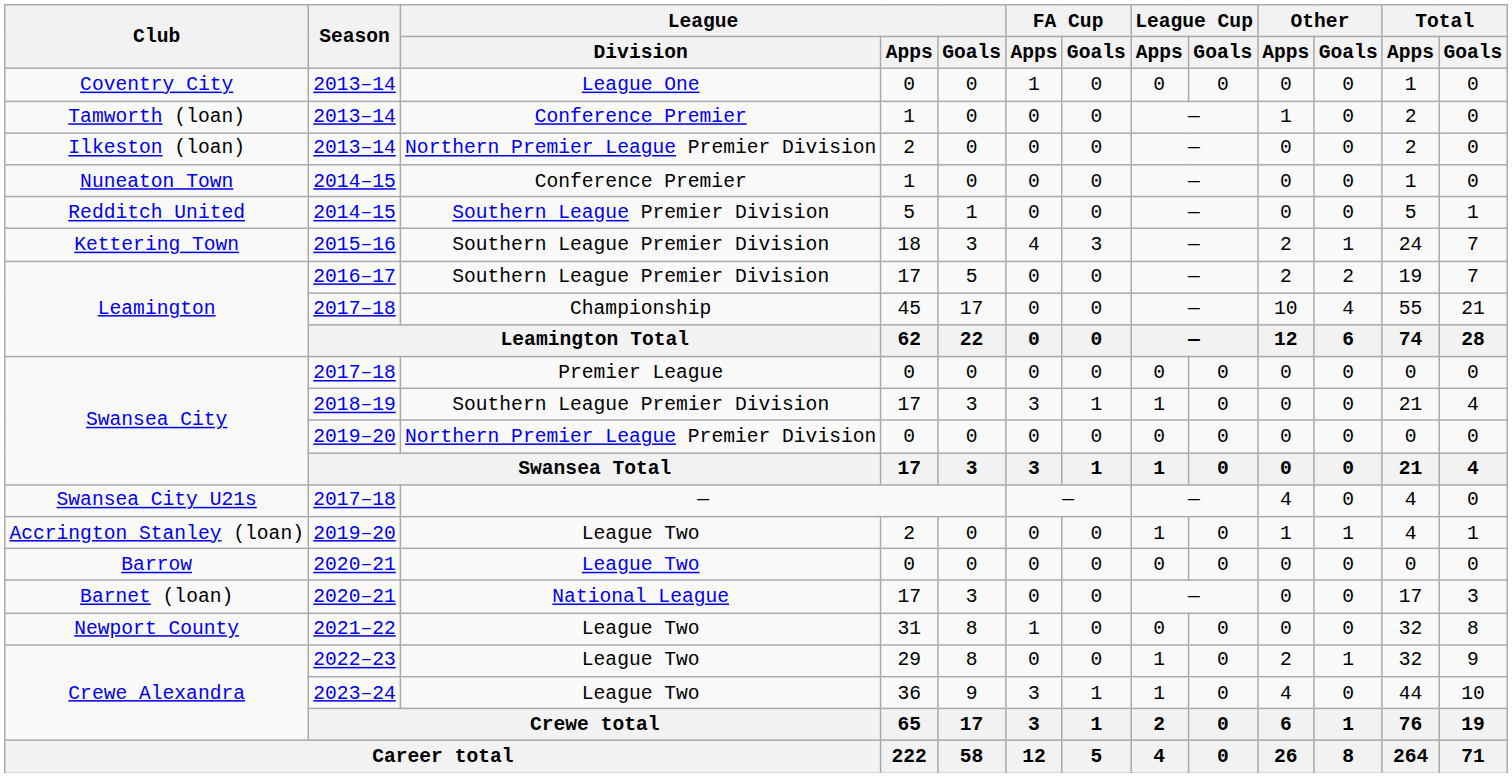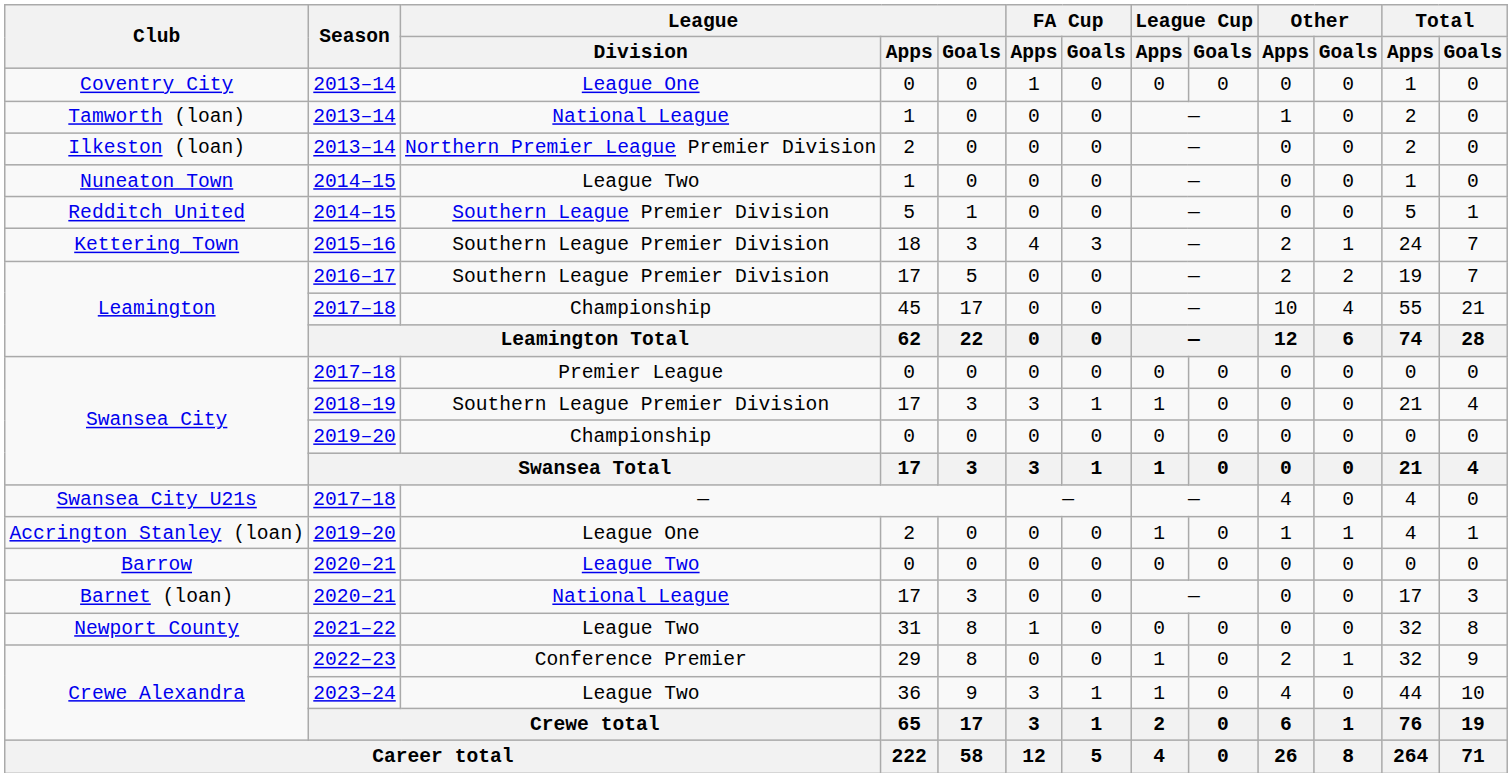Tamworth (loan) | League / Division: Conference Premier -> National League
Nuneaton Town | League / Division: Conference Premier -> League Two
Swansea City / 2019–20 | League / Division: Northern Premier League Premier Division -> Championship
Accrington Stanley (loan) | League / Division: League Two -> League One
Crewe Alexandra / 2022–23 | League / Division: League Two -> Conference Premier
